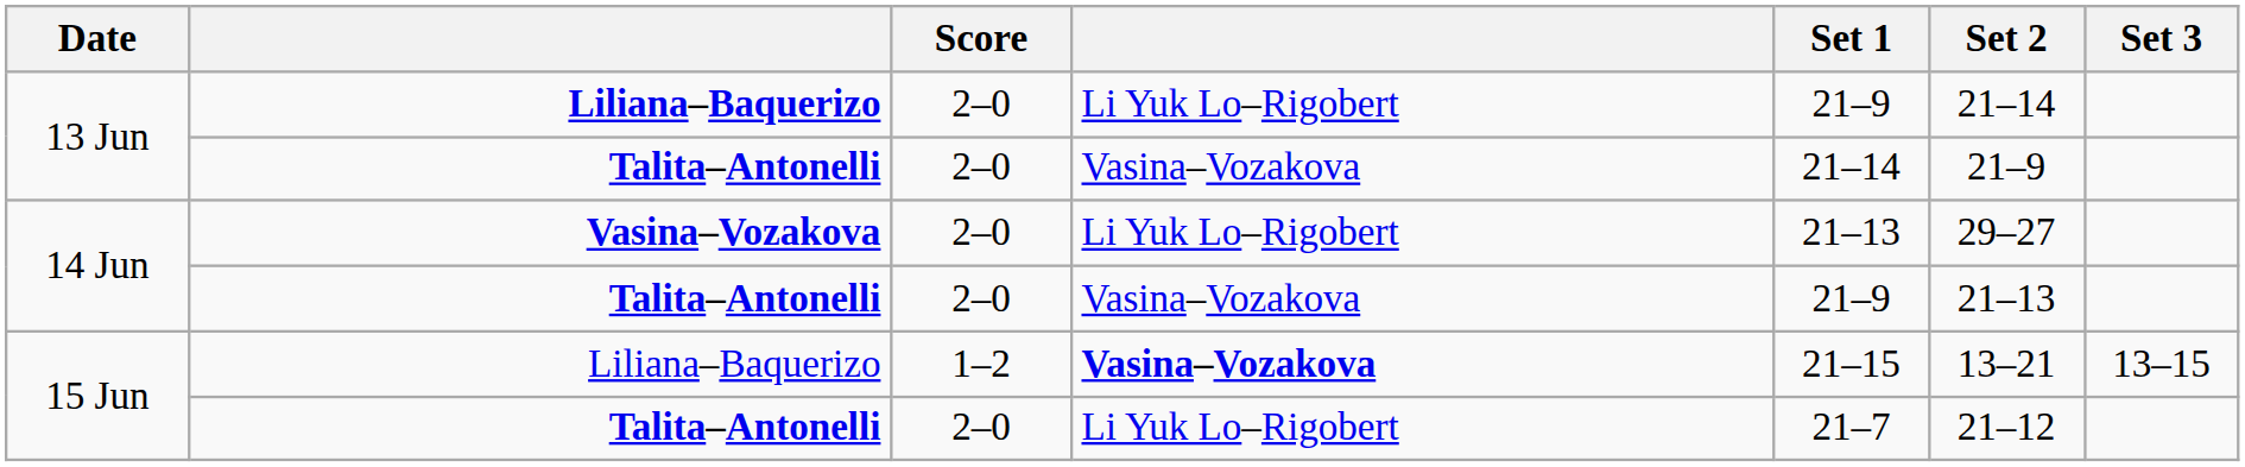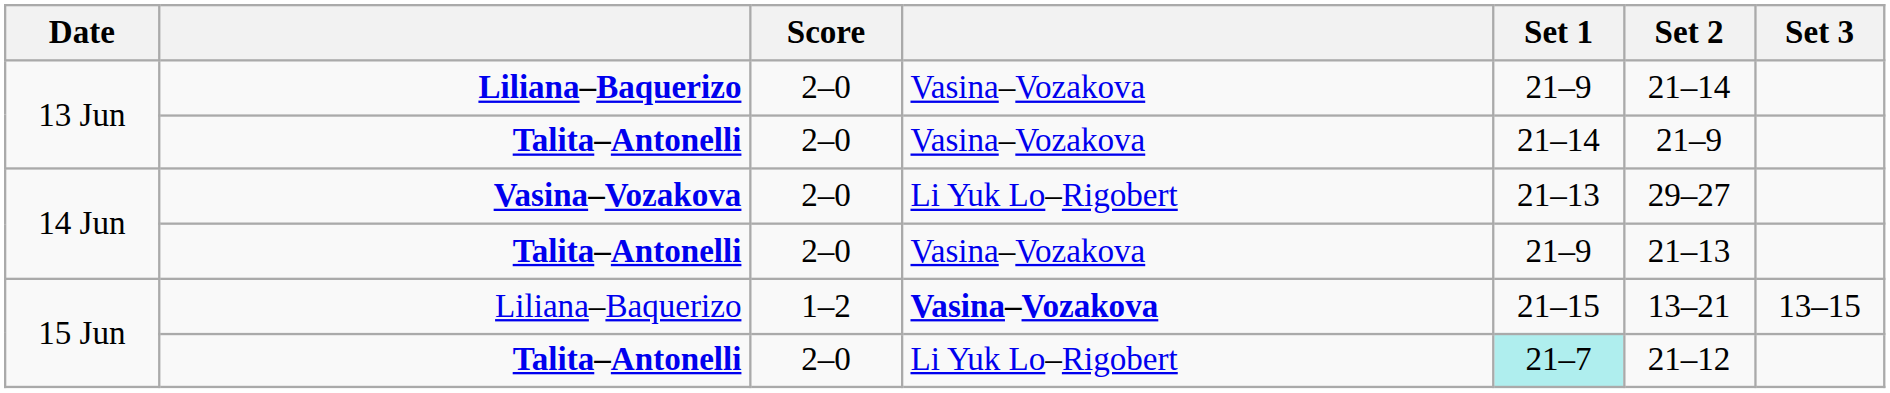13 Jun / Liliana–Baquerizo | column 4: Li Yuk Lo–Rigobert -> Vasina–Vozakova
15 Jun / Talita–Antonelli | Set 1: no background -> paleturquoise background
